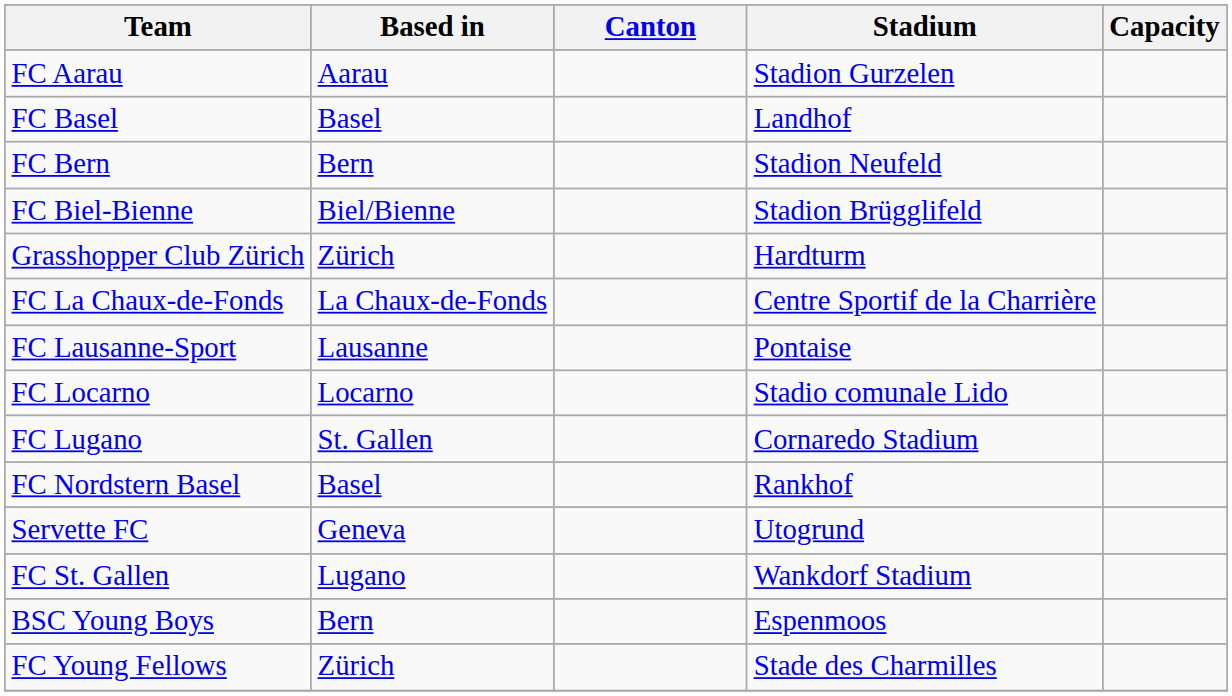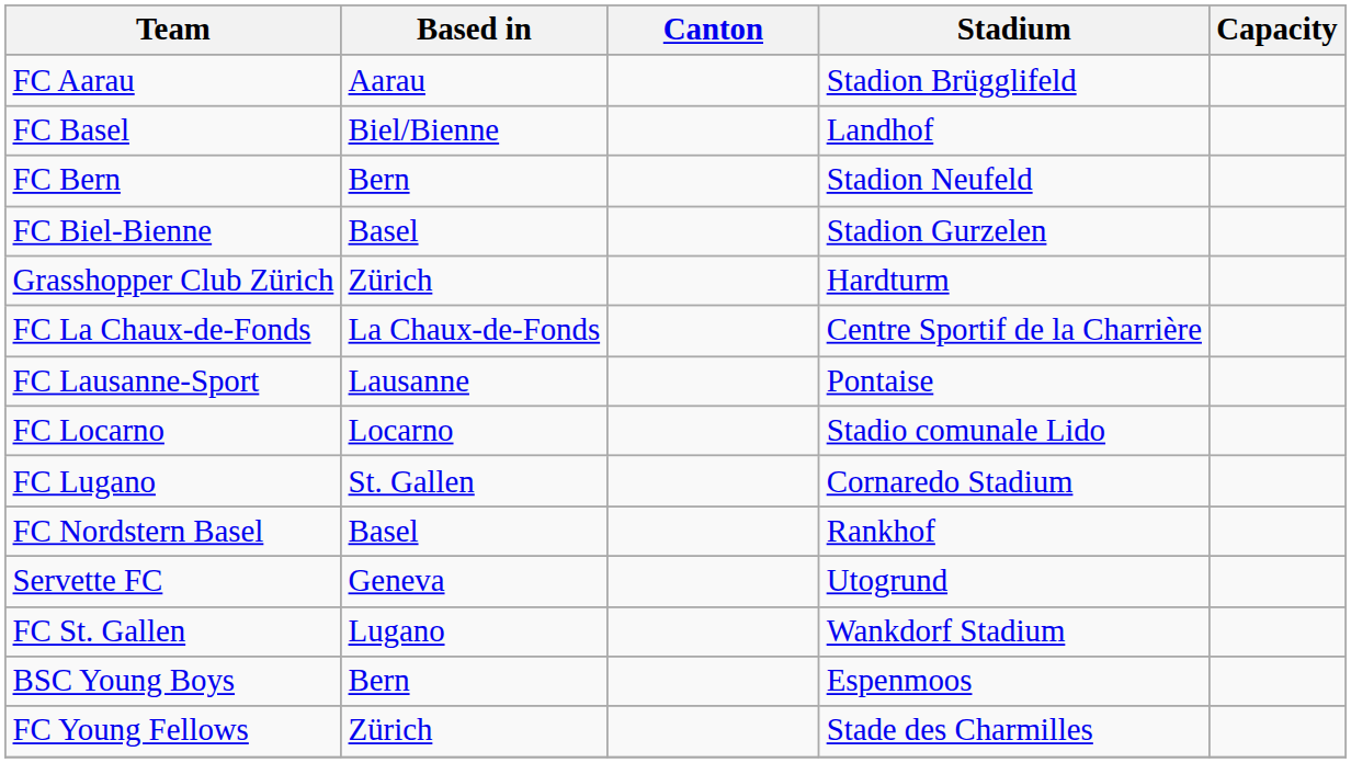FC Aarau | Stadium: Stadion Gurzelen -> Stadion Brügglifeld
FC Basel | Based in: Basel -> Biel/Bienne
FC Biel-Bienne | Based in: Biel/Bienne -> Basel
FC Biel-Bienne | Stadium: Stadion Brügglifeld -> Stadion Gurzelen
